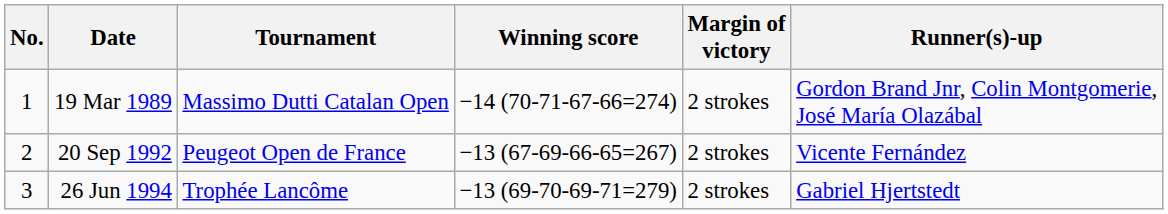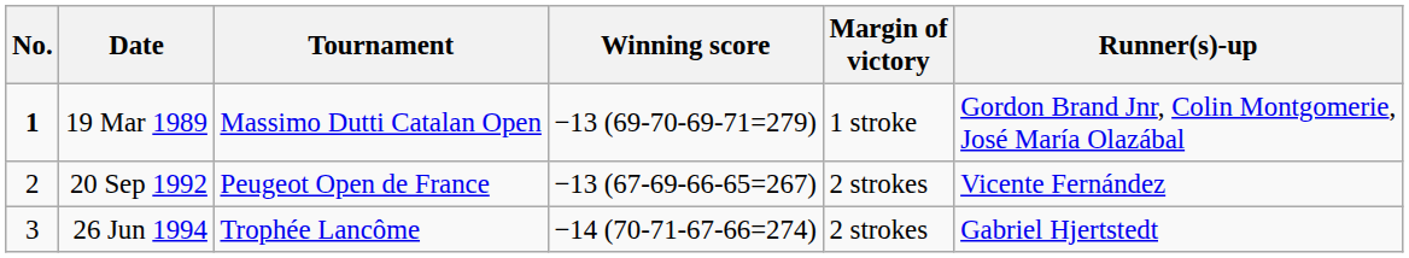19 Mar 1989 | No.: normal -> bold
19 Mar 1989 | Winning score: −14 (70-71-67-66=274) -> −13 (69-70-69-71=279)
19 Mar 1989 | Margin of victory: 2 strokes -> 1 stroke
26 Jun 1994 | Winning score: −13 (69-70-69-71=279) -> −14 (70-71-67-66=274)
